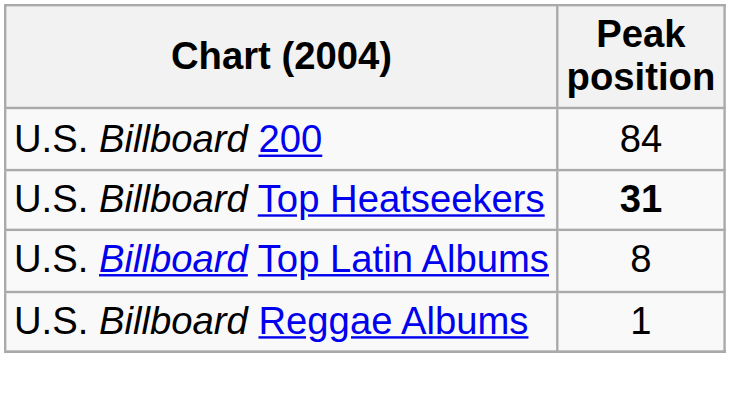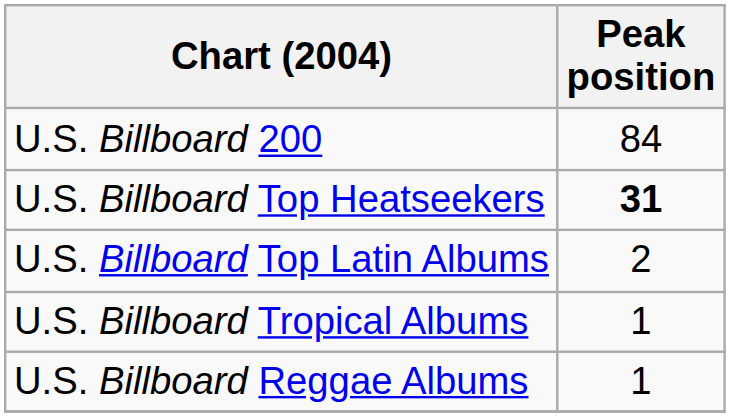U.S. Billboard Top Latin Albums | Peak position: 8 -> 2
+ row: U.S. Billboard Tropical Albums | 1
